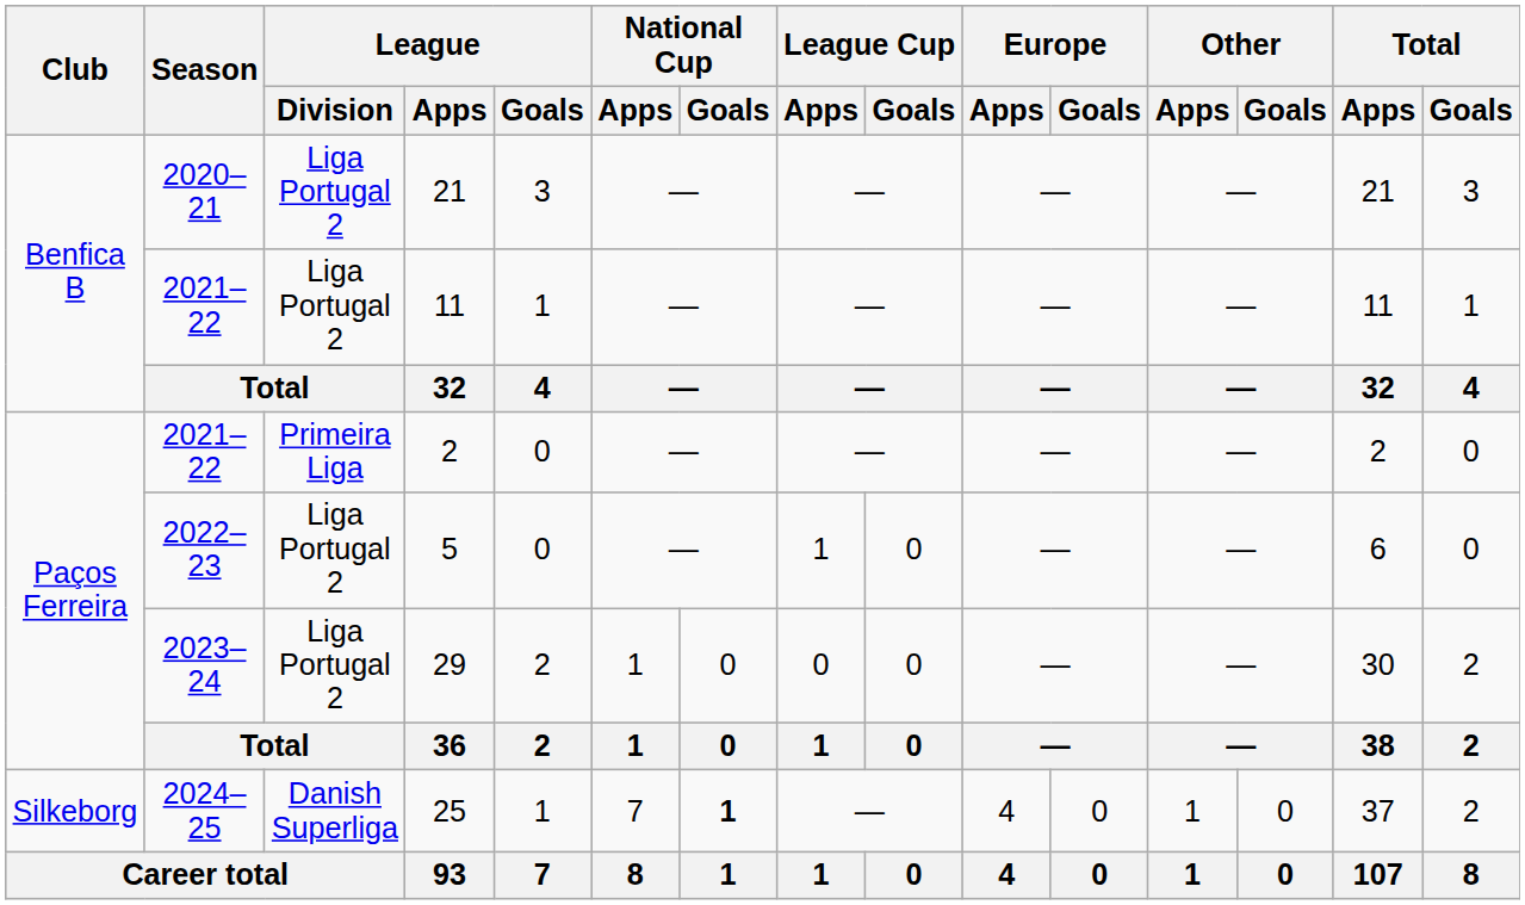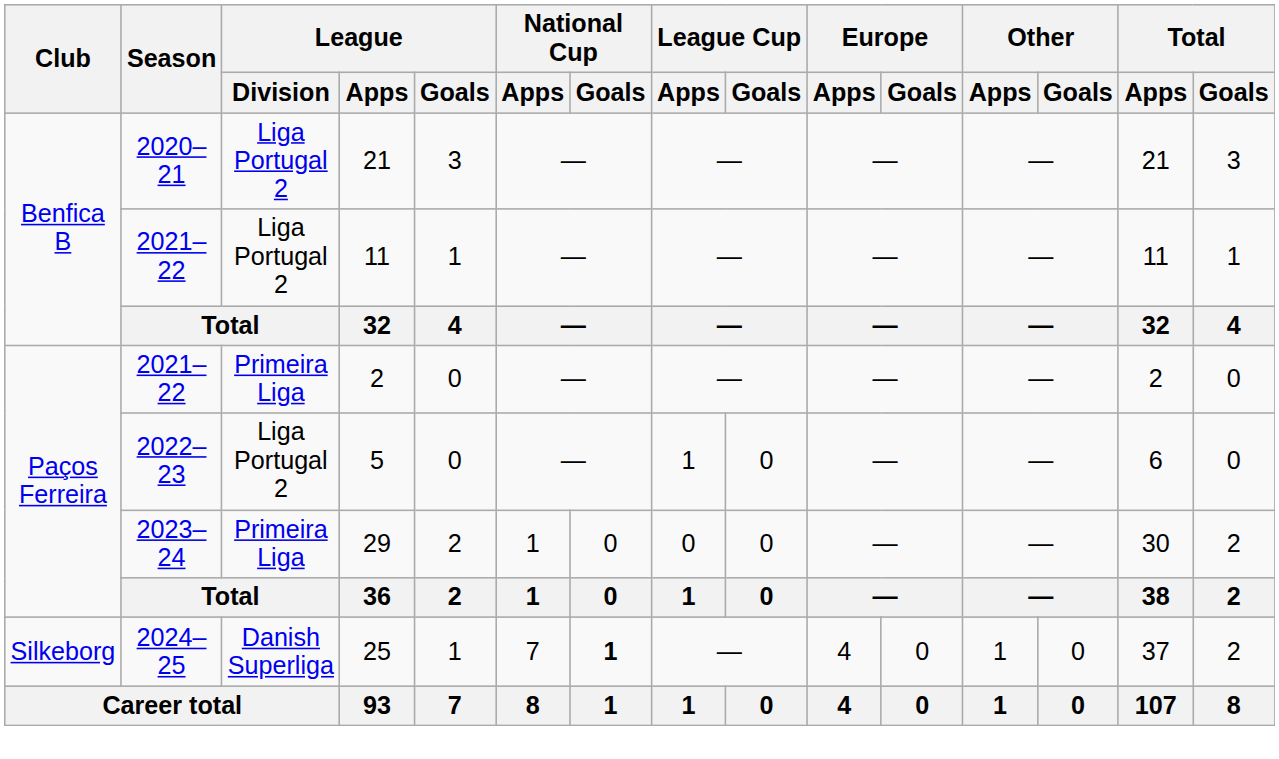29 | League / Division: Liga Portugal 2 -> Primeira Liga
